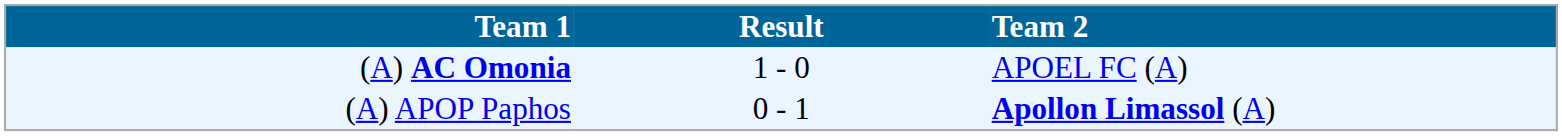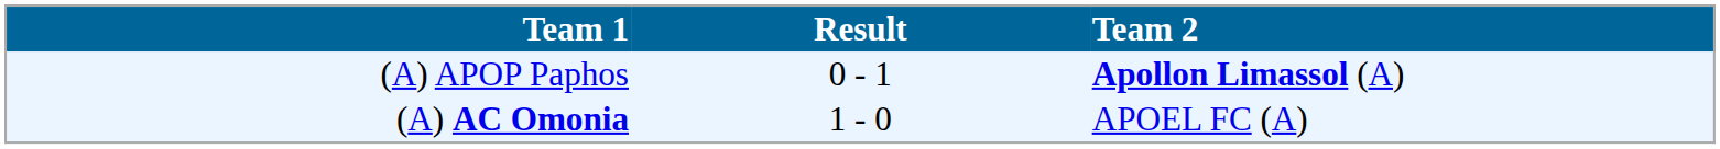rows swapped: (A) APOP Paphos <-> (A) AC Omonia
